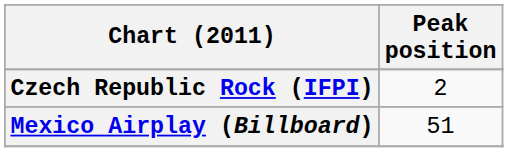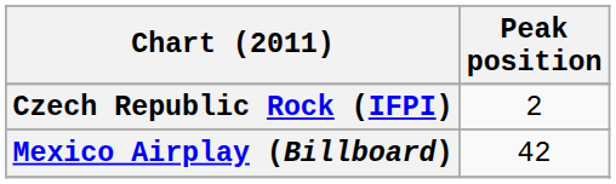Mexico Airplay (Billboard) | Peak position: 51 -> 42
